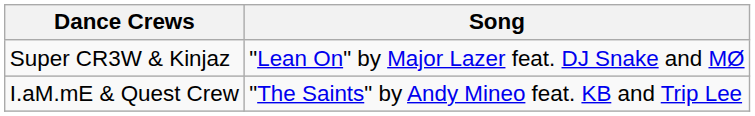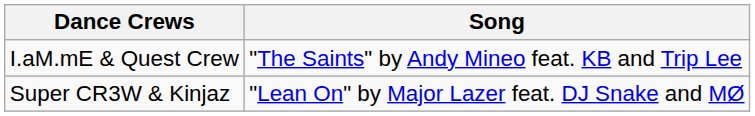rows swapped: Super CR3W & Kinjaz <-> I.aM.mE & Quest Crew
